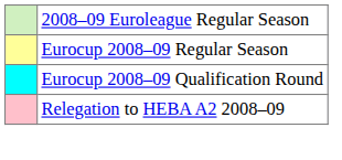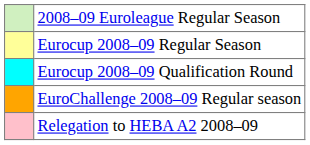+ row: EuroChallenge 2008–09 Regular season
